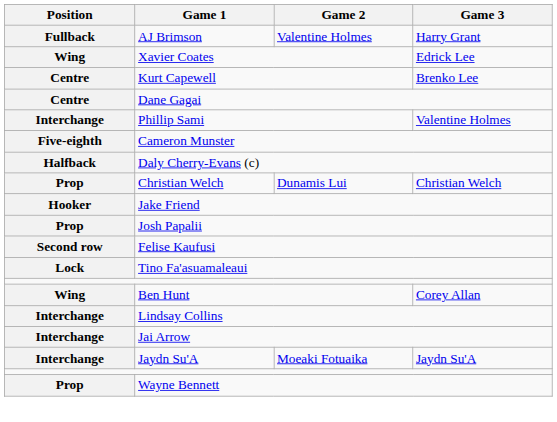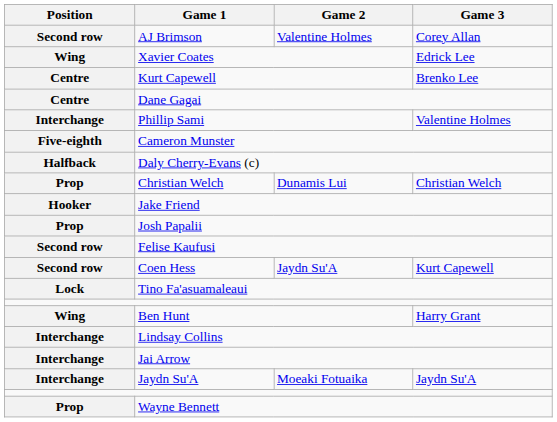AJ Brimson | Position: Fullback -> Second row
AJ Brimson | Game 3: Harry Grant -> Corey Allan
+ row: Second row | Coen Hess | Jaydn Su'A | Kurt Capewell
Ben Hunt | Game 3: Corey Allan -> Harry Grant
